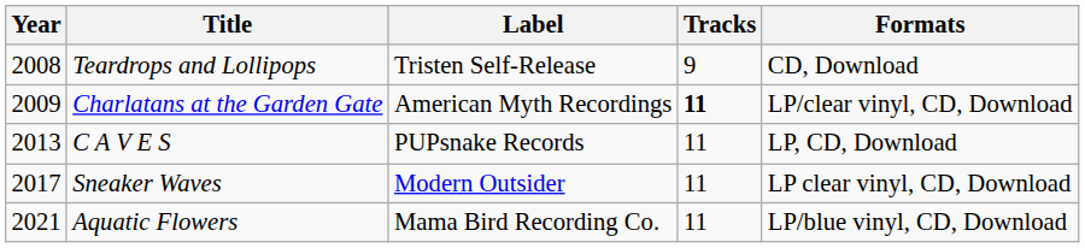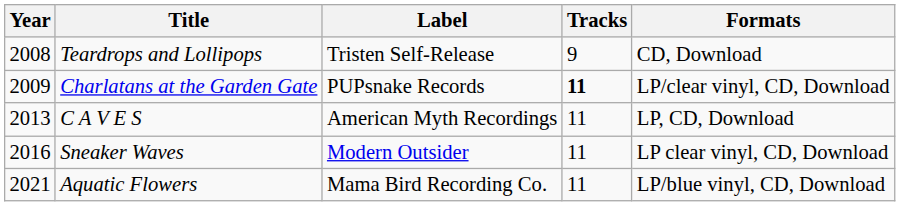Charlatans at the Garden Gate | Label: American Myth Recordings -> PUPsnake Records
C A V E S | Label: PUPsnake Records -> American Myth Recordings
Sneaker Waves | Year: 2017 -> 2016
